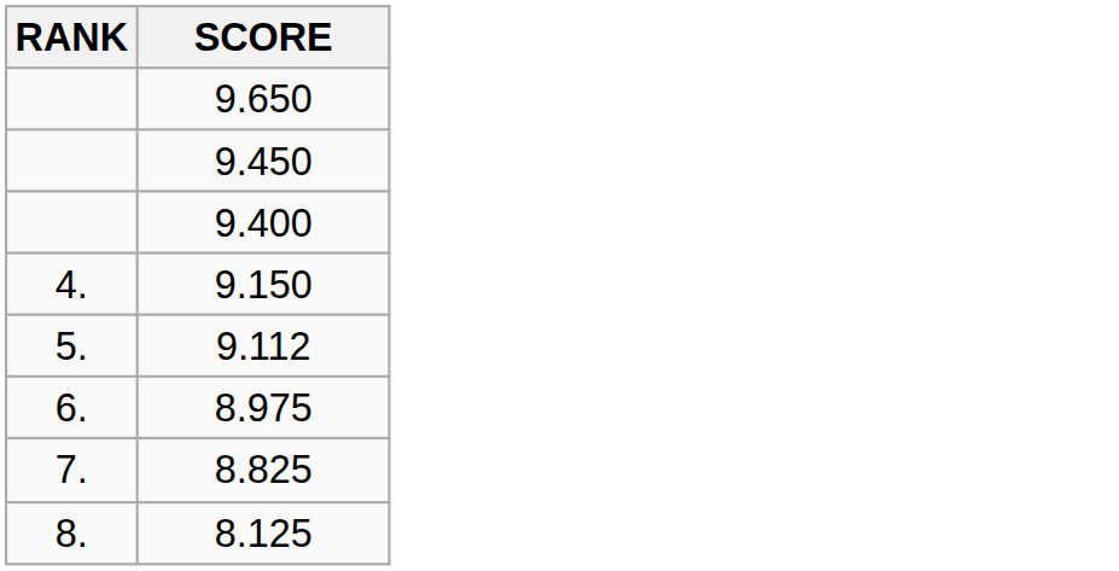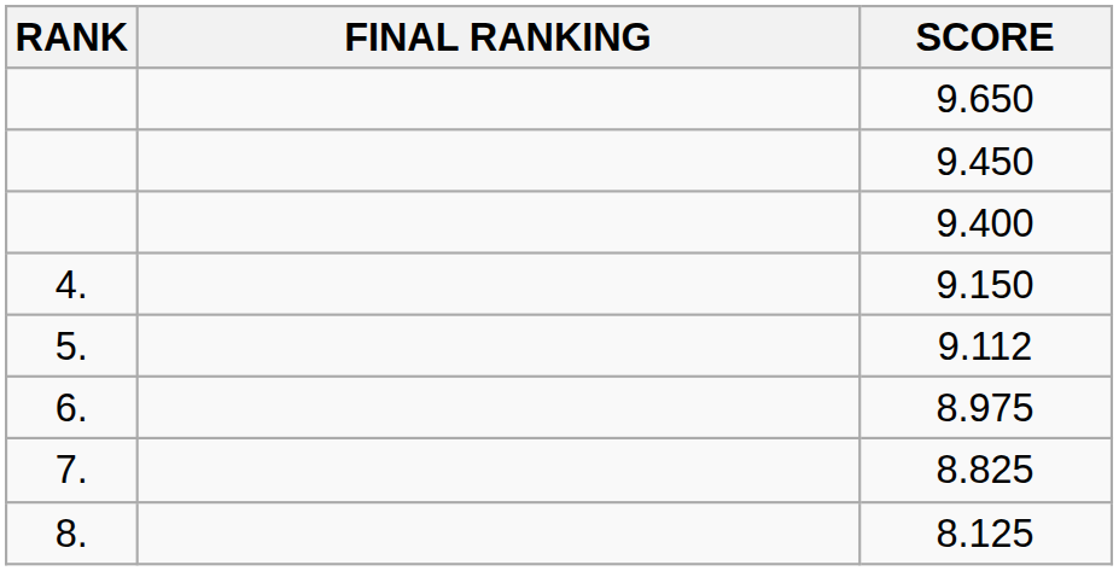+ column: FINAL RANKING
